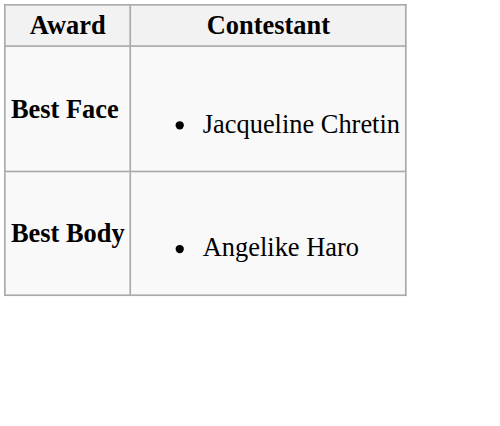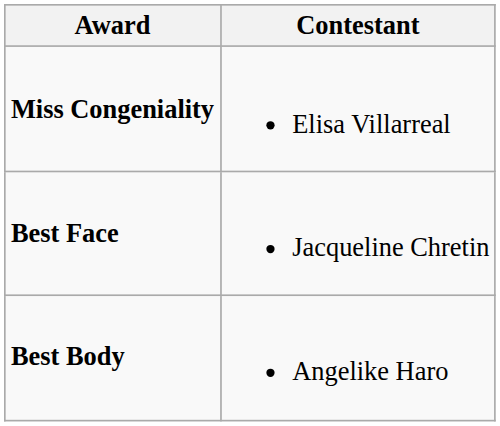+ row: Miss Congeniality | Elisa Villarreal
